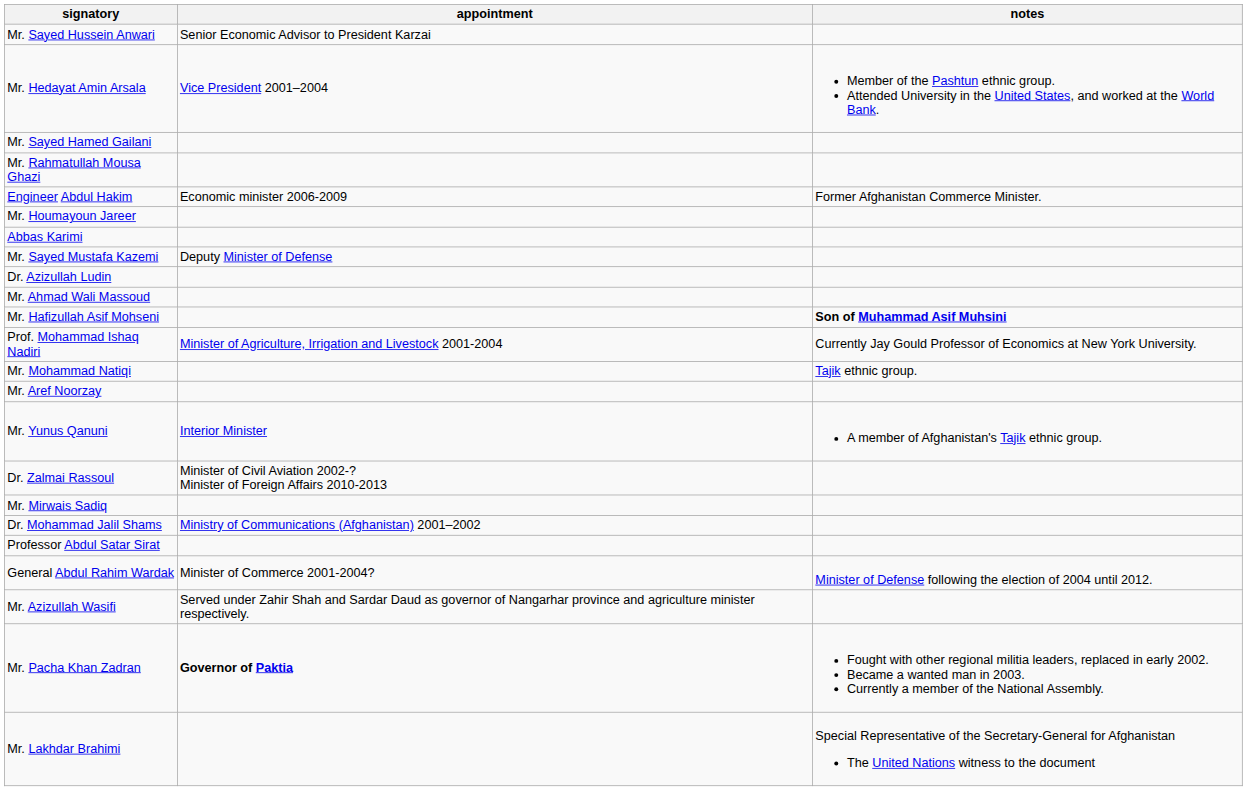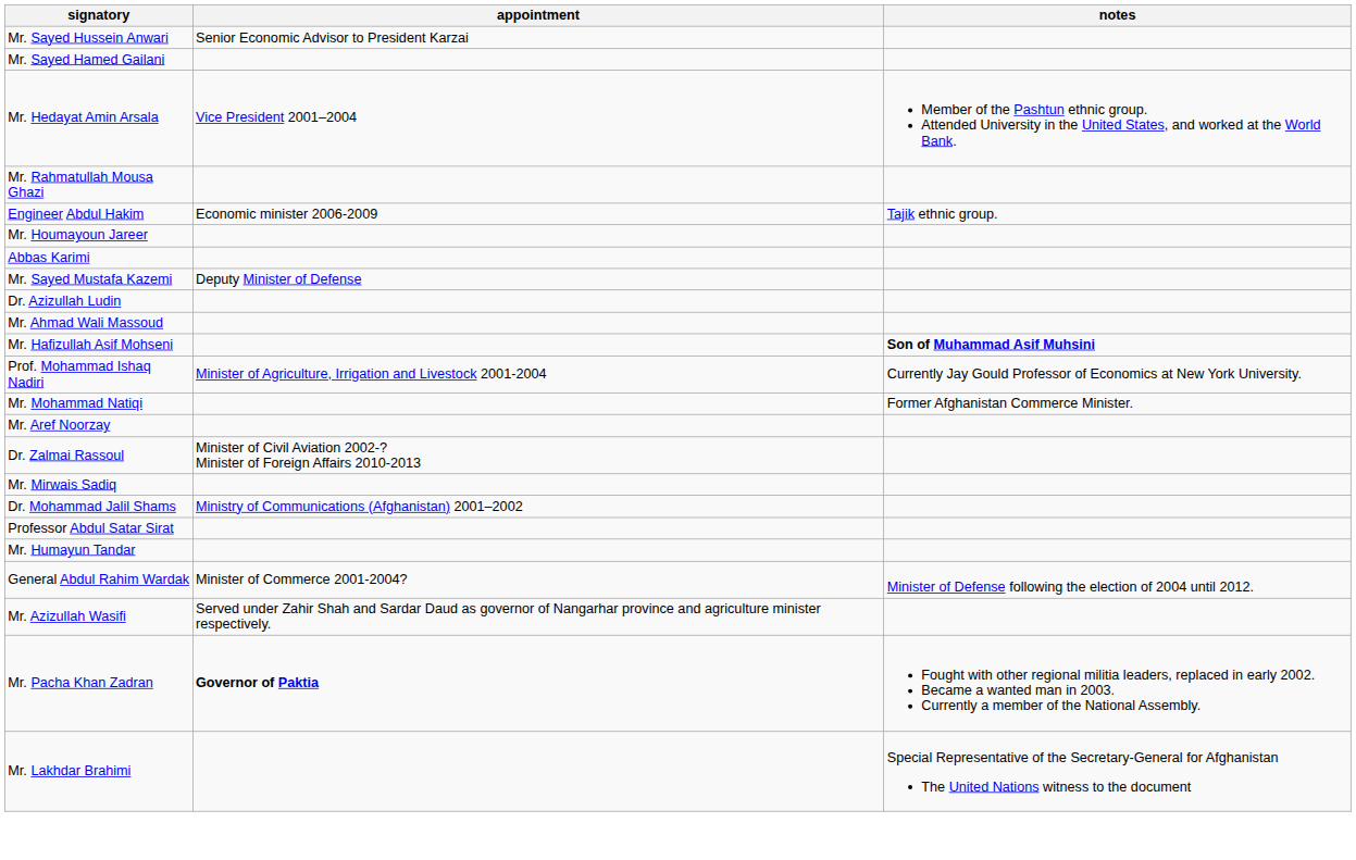rows swapped: Mr. Hedayat Amin Arsala <-> Mr. Sayed Hamed Gailani
Engineer Abdul Hakim | notes: Former Afghanistan Commerce Minister. -> Tajik ethnic group.
Mr. Mohammad Natiqi | notes: Tajik ethnic group. -> Former Afghanistan Commerce Minister.
- row: Mr. Yunus Qanuni | Interior Minister | A member of Afghanistan's Tajik ethnic group.
+ row: Mr. Humayun Tandar
